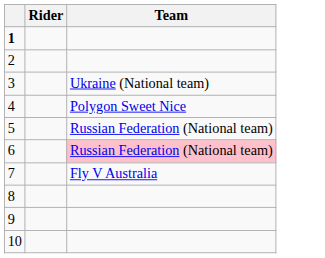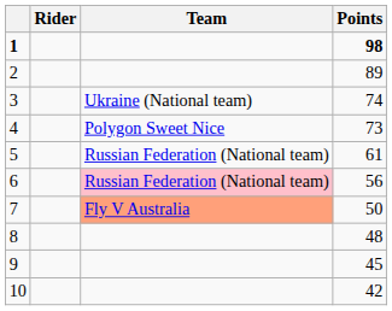+ column: Points | 98 | 89 | 74 | 73 | 61 | 56 | 50 | 48 | 45 | 42
7 | Team: no background -> lightsalmon background
